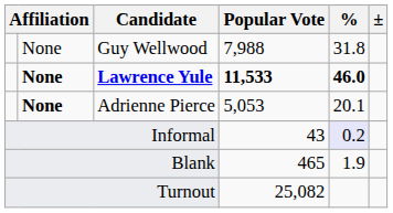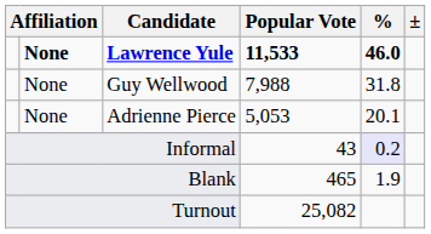rows swapped: Lawrence Yule <-> Guy Wellwood
Adrienne Pierce | column 2: bold -> normal
